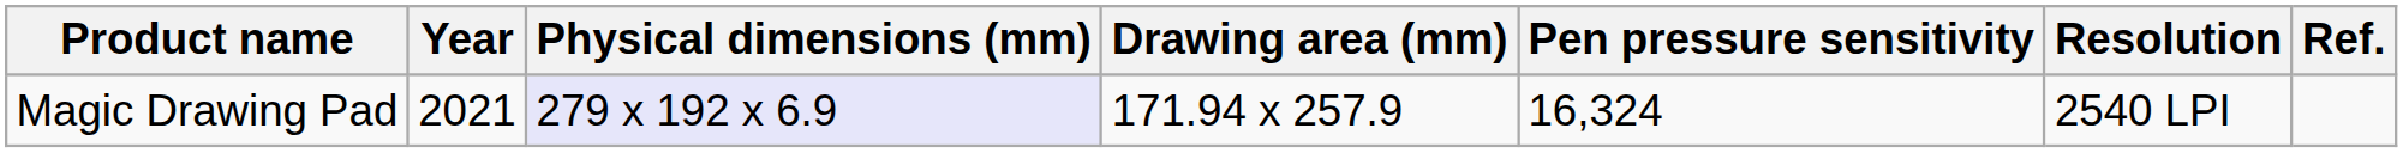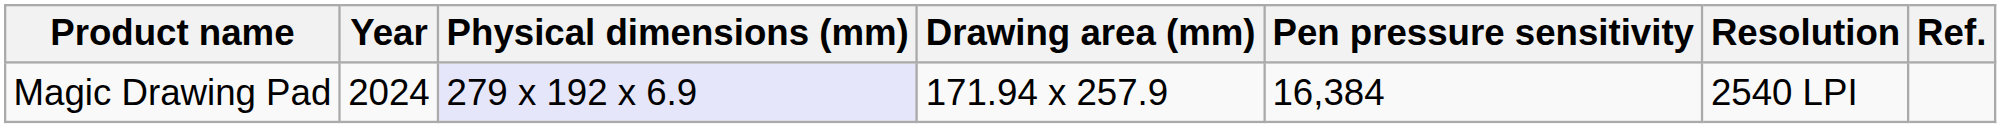Magic Drawing Pad | Year: 2021 -> 2024
Magic Drawing Pad | Pen pressure sensitivity: 16,324 -> 16,384
